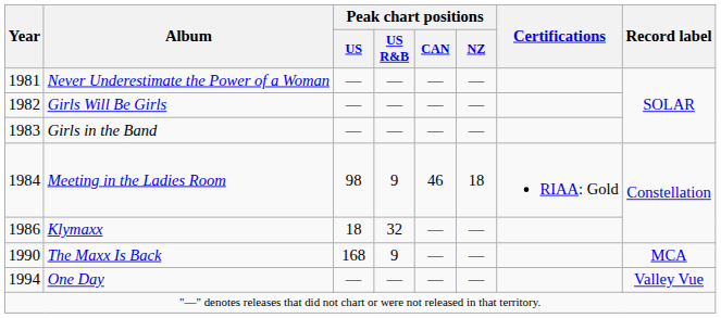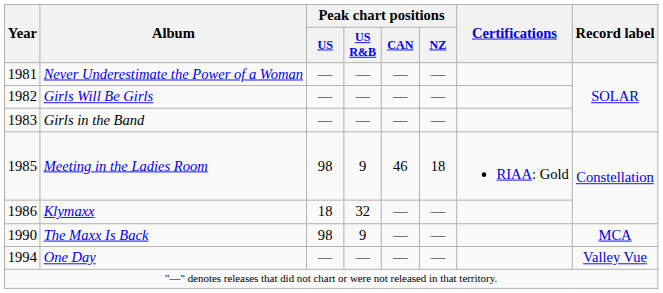Meeting in the Ladies Room | Year: 1984 -> 1985
The Maxx Is Back | Peak chart positions / US: 168 -> 98
